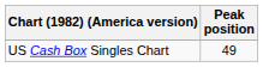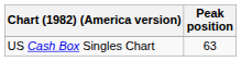US Cash Box Singles Chart | Peak position: 49 -> 63
